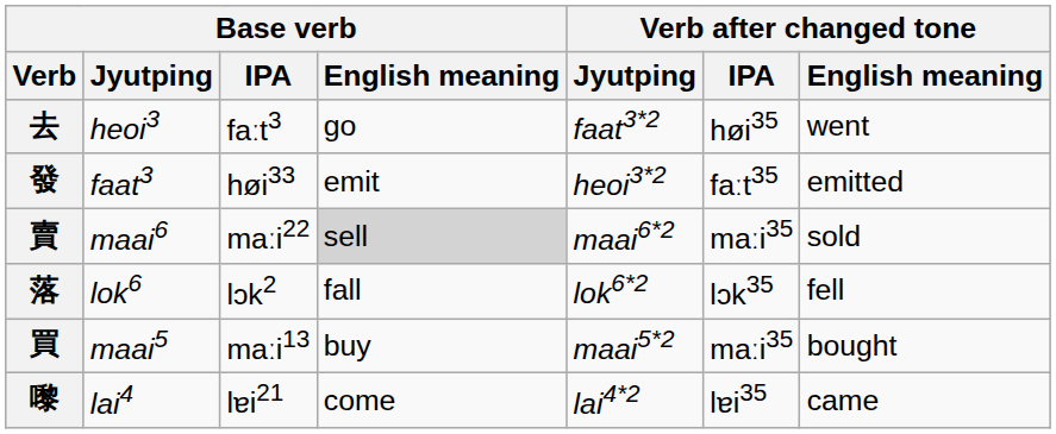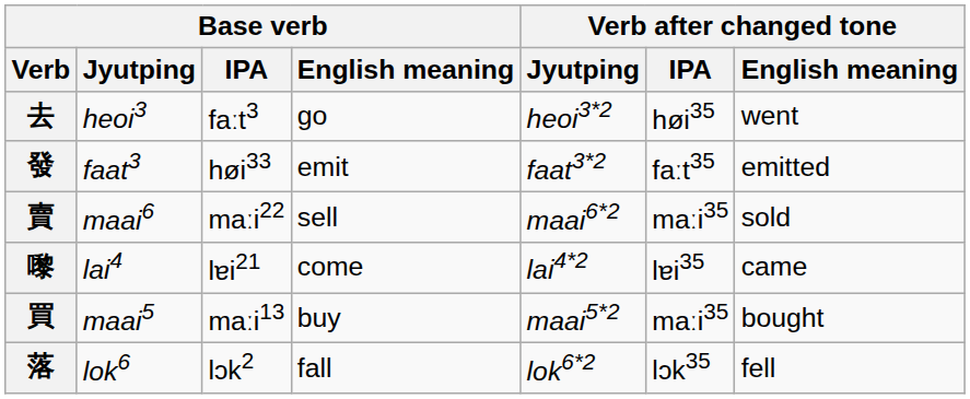去 | Verb after changed tone / Jyutping: faat3*2 -> heoi3*2
發 | Verb after changed tone / Jyutping: heoi3*2 -> faat3*2
賣 | Base verb / English meaning: lightgrey background -> no background
rows swapped: 嚟 <-> 落
